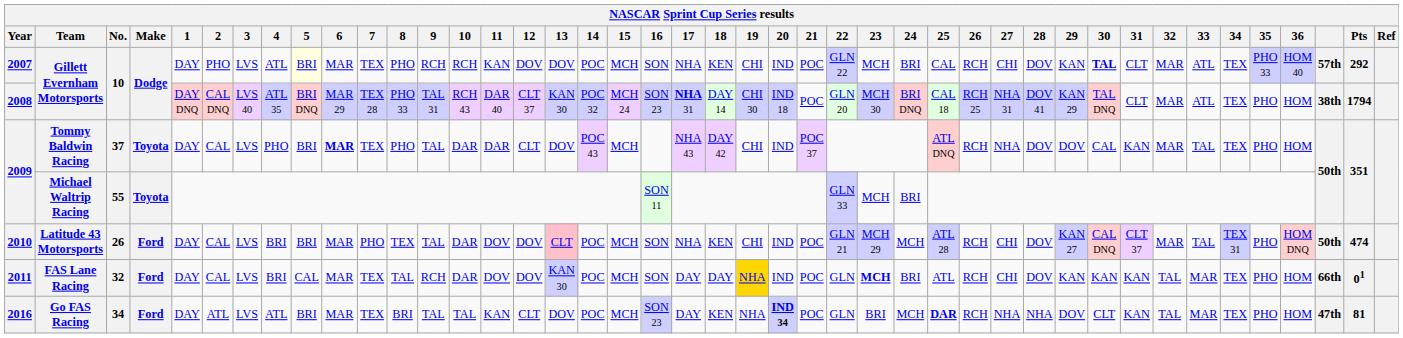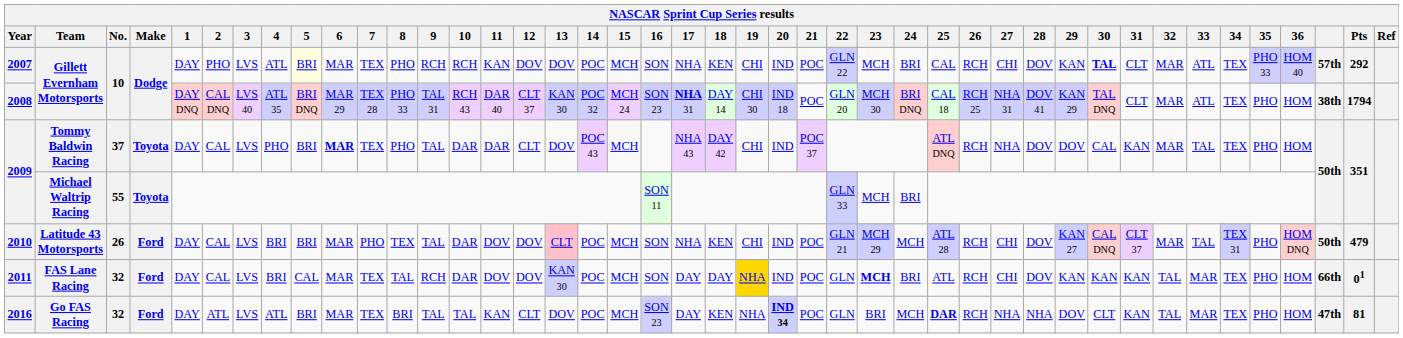2010 | Pts: 474 -> 479
2016 | No.: 34 -> 32
